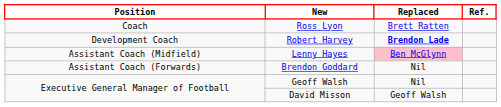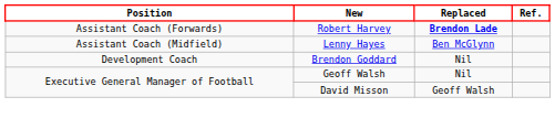- row: Coach | Ross Lyon | Brett Ratten
Robert Harvey | Position: Development Coach -> Assistant Coach (Forwards)
Lenny Hayes | Replaced: pink background -> no background
Brendon Goddard | Position: Assistant Coach (Forwards) -> Development Coach
